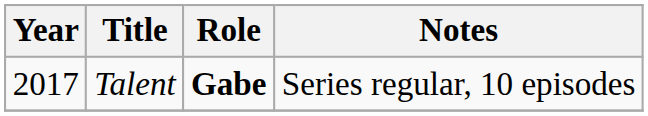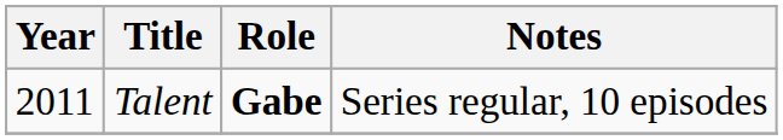Talent | Year: 2017 -> 2011
